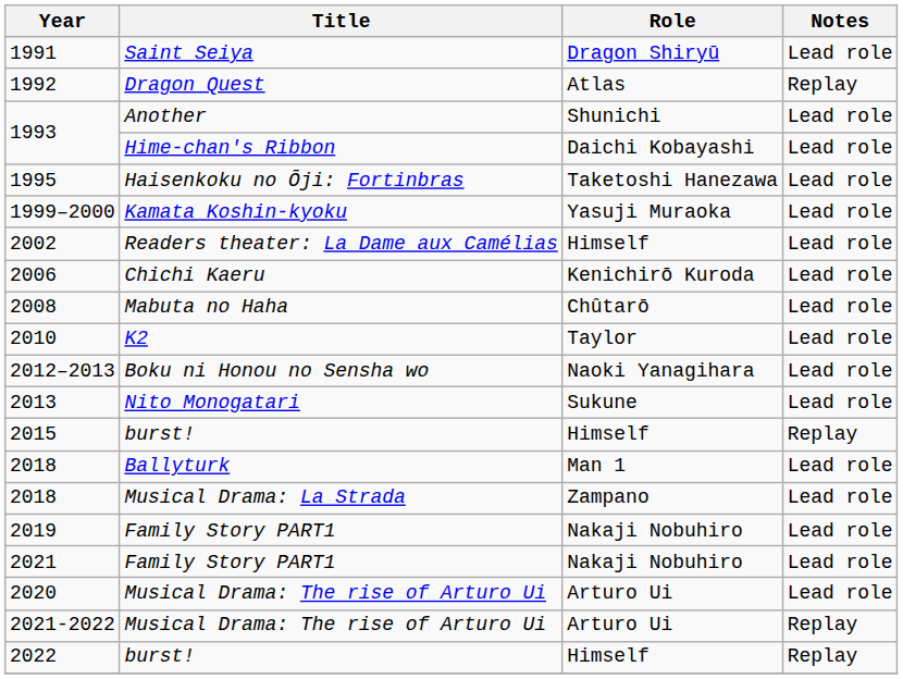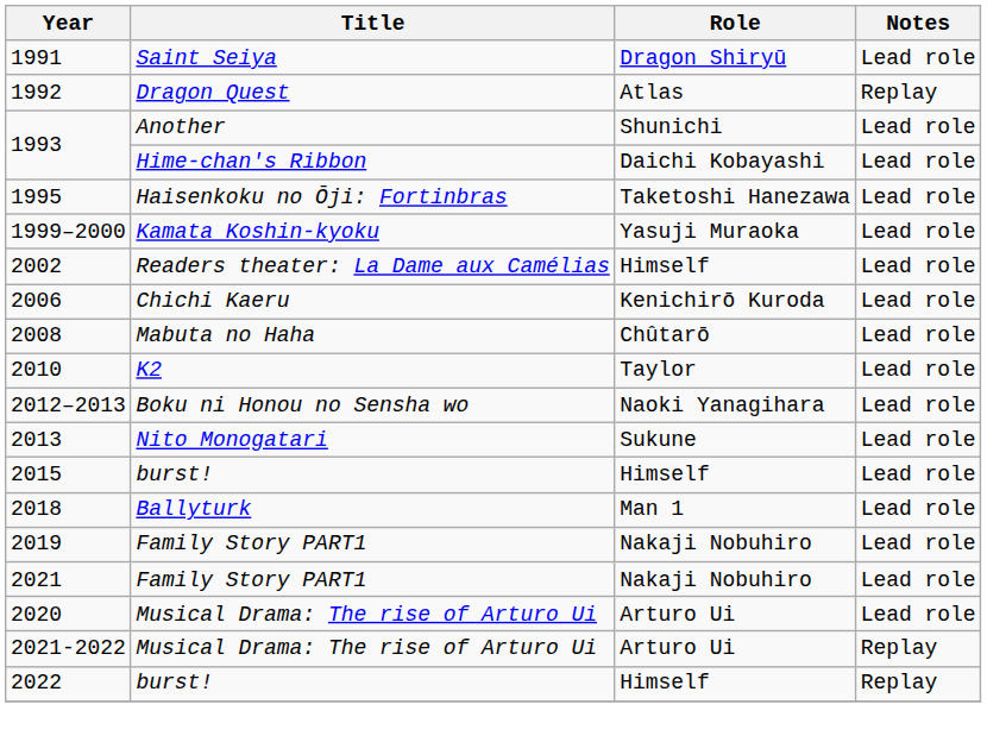2015 | Notes: Replay -> Lead role
- row: 2018 | Musical Drama: La Strada | Zampano | Lead role
